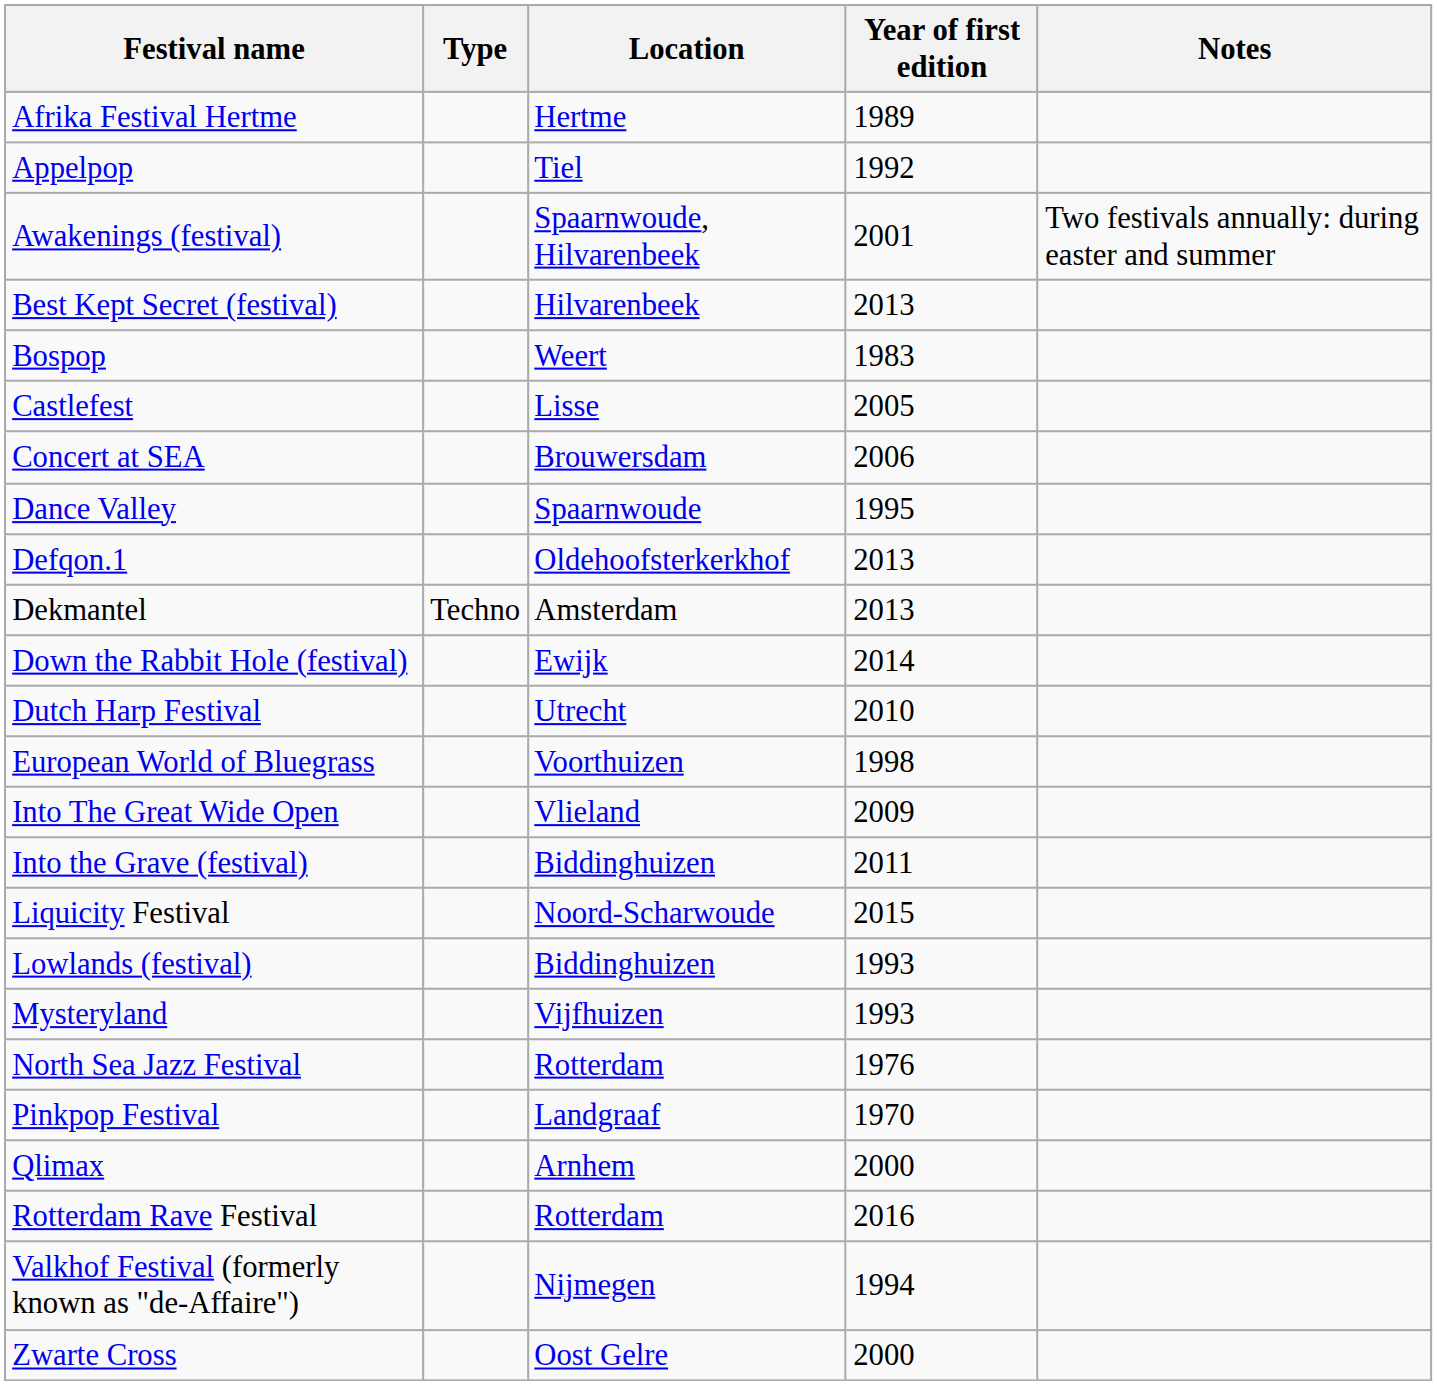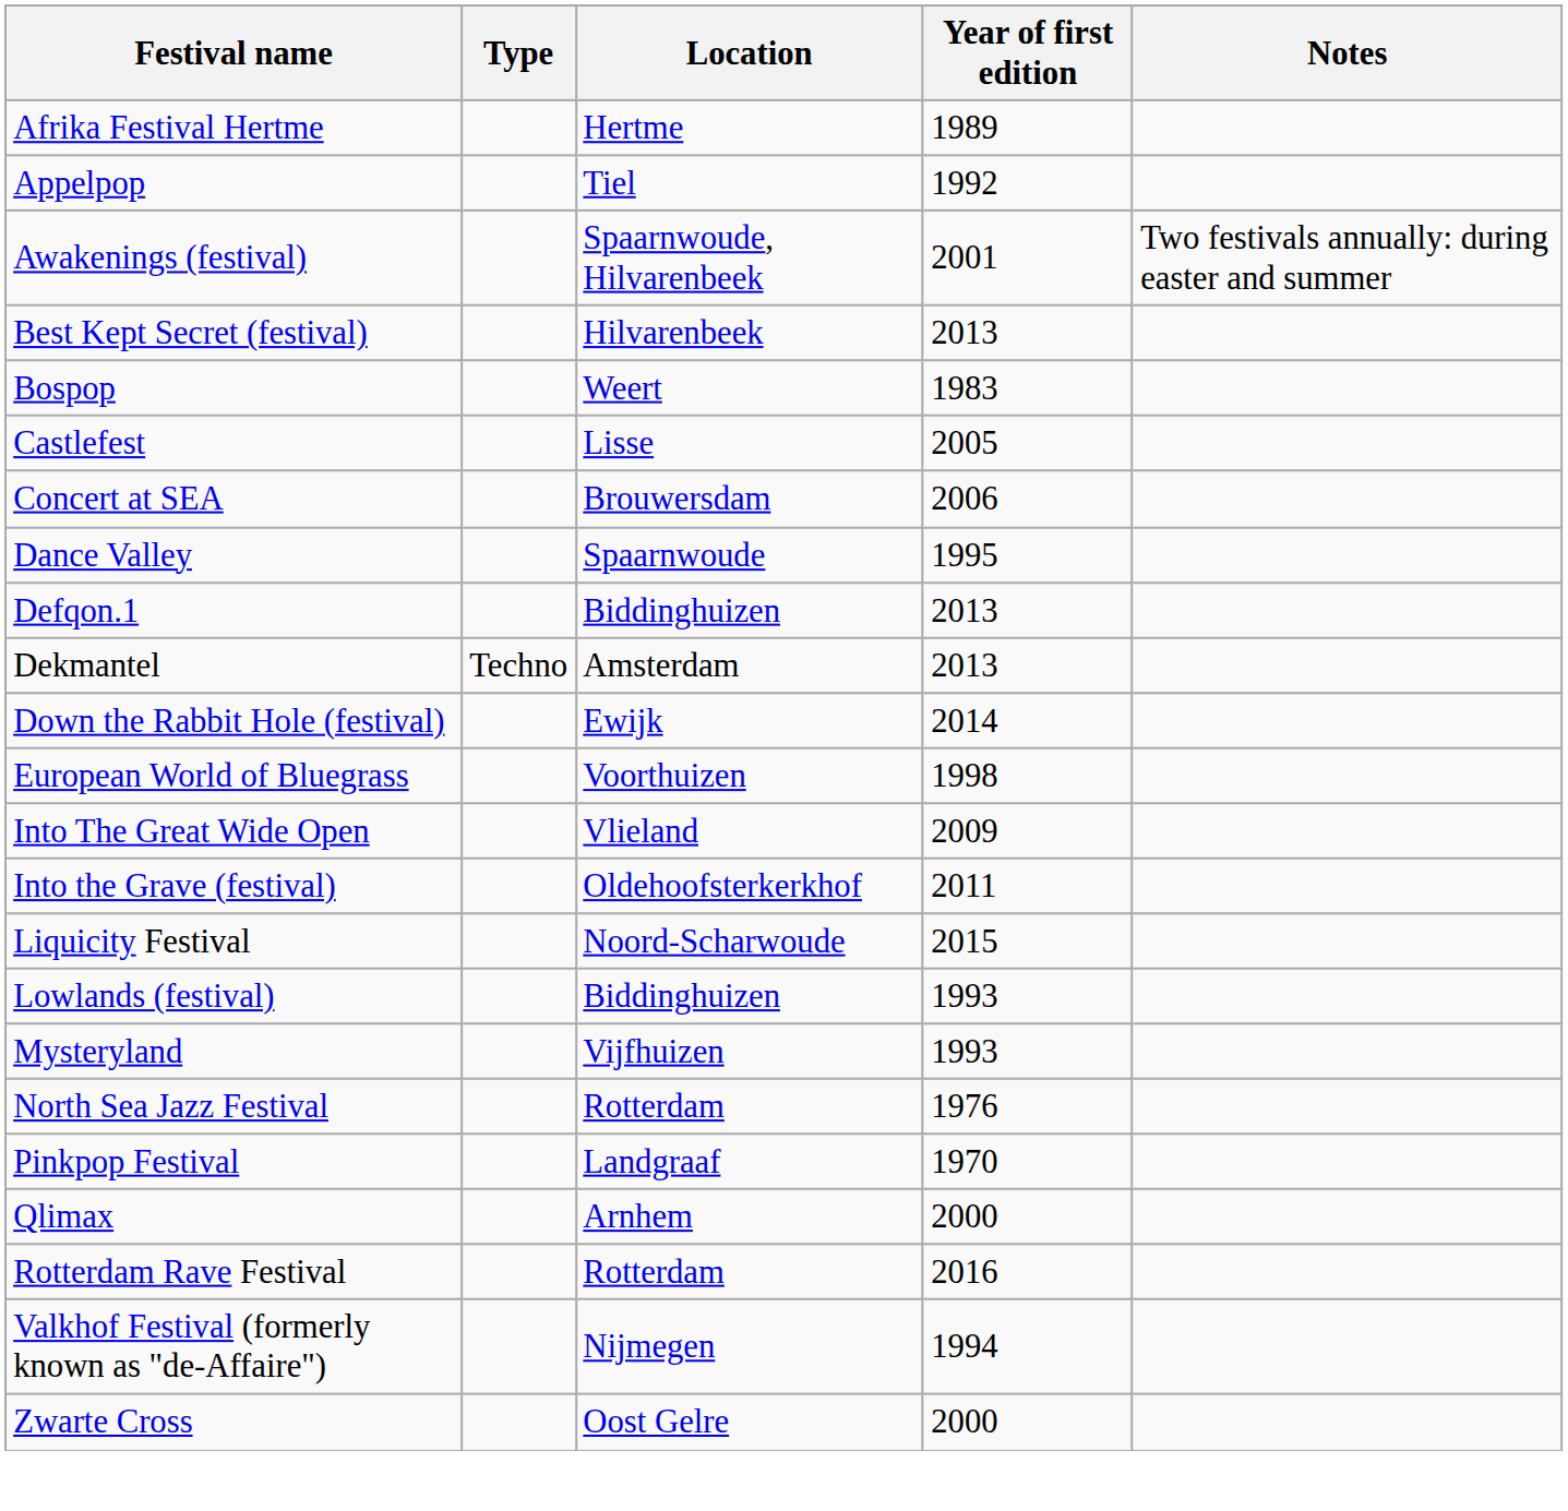Defqon.1 | Location: Oldehoofsterkerkhof -> Biddinghuizen
- row: Dutch Harp Festival | Utrecht | 2010
Into the Grave (festival) | Location: Biddinghuizen -> Oldehoofsterkerkhof
